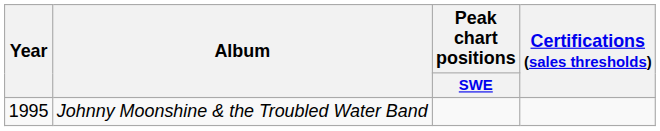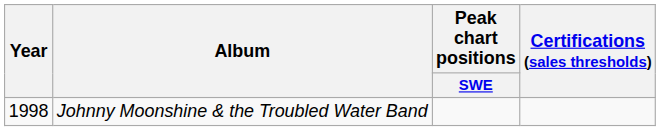Johnny Moonshine & the Troubled Water Band | Year: 1995 -> 1998
